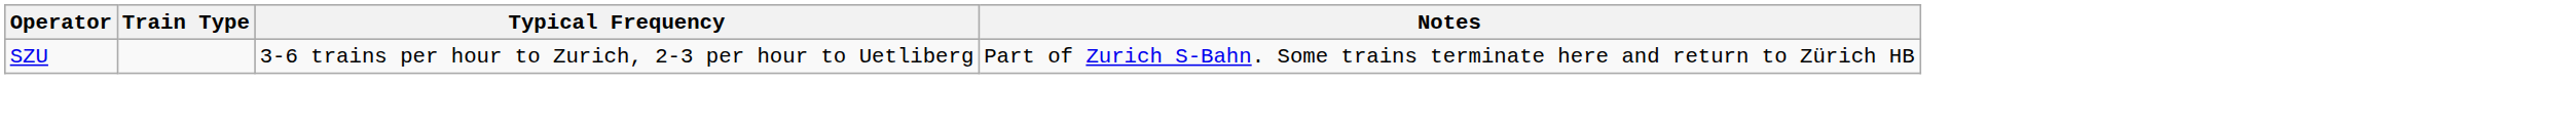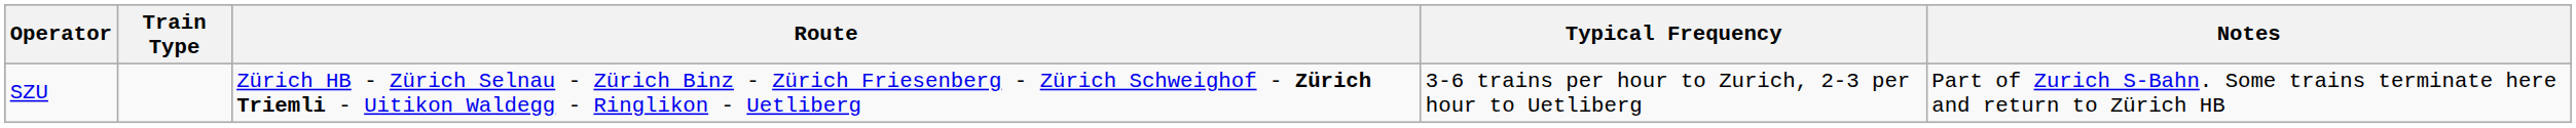+ column: Route | Zürich HB - Zürich Selnau - Zürich Binz - Zürich Friesenberg - Zürich Schweighof - Zürich Triemli - Uitikon Waldegg - Ringlikon - Uetliberg
